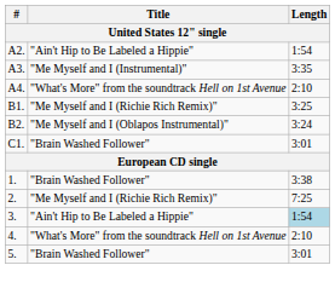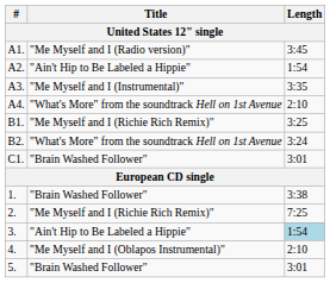+ row: A1. | "Me Myself and I (Radio version)" | 3:45
B2. | Title: "Me Myself and I (Oblapos Instrumental)" -> "What's More" from the soundtrack Hell on 1st Avenue
4. | Title: "What's More" from the soundtrack Hell on 1st Avenue -> "Me Myself and I (Oblapos Instrumental)"
